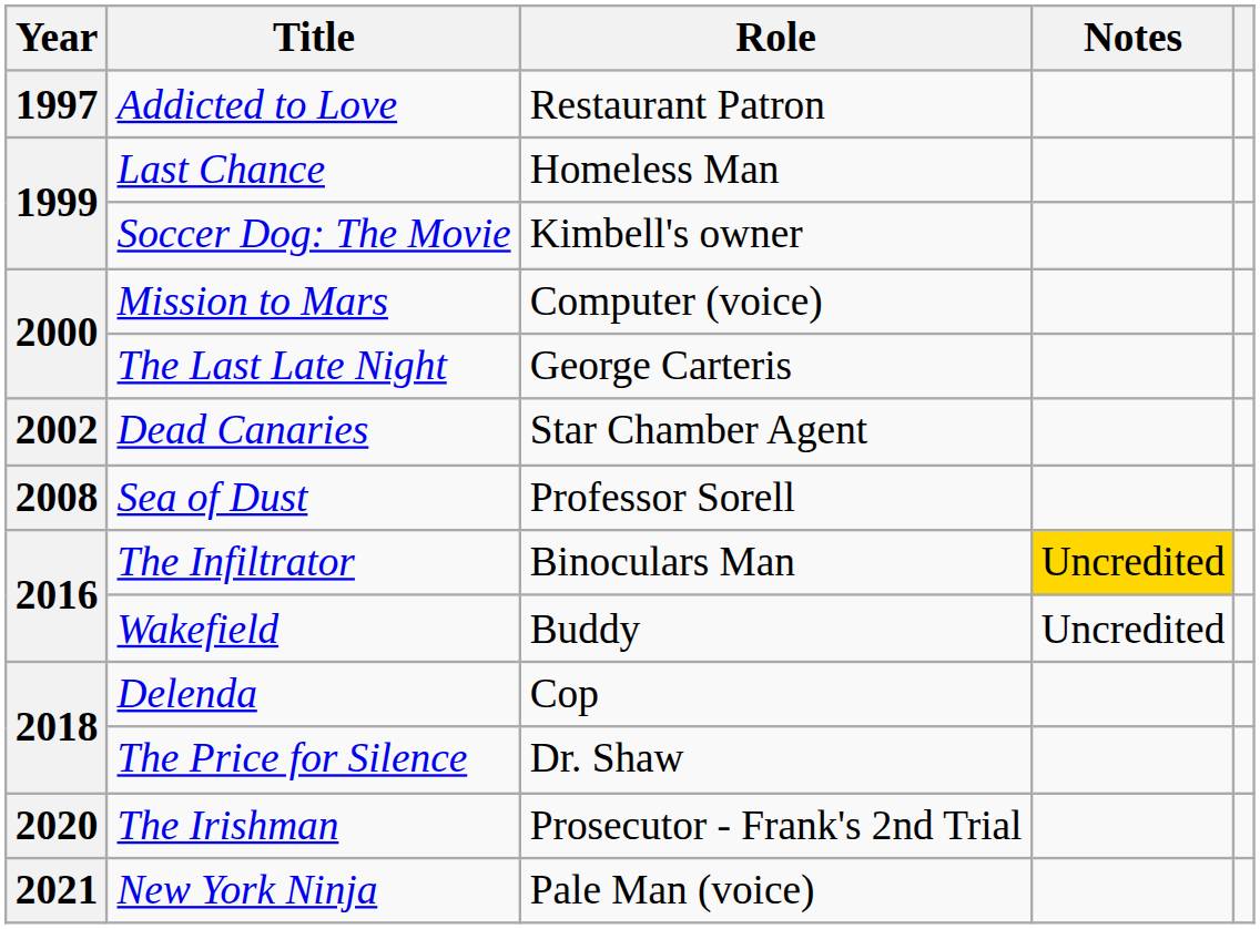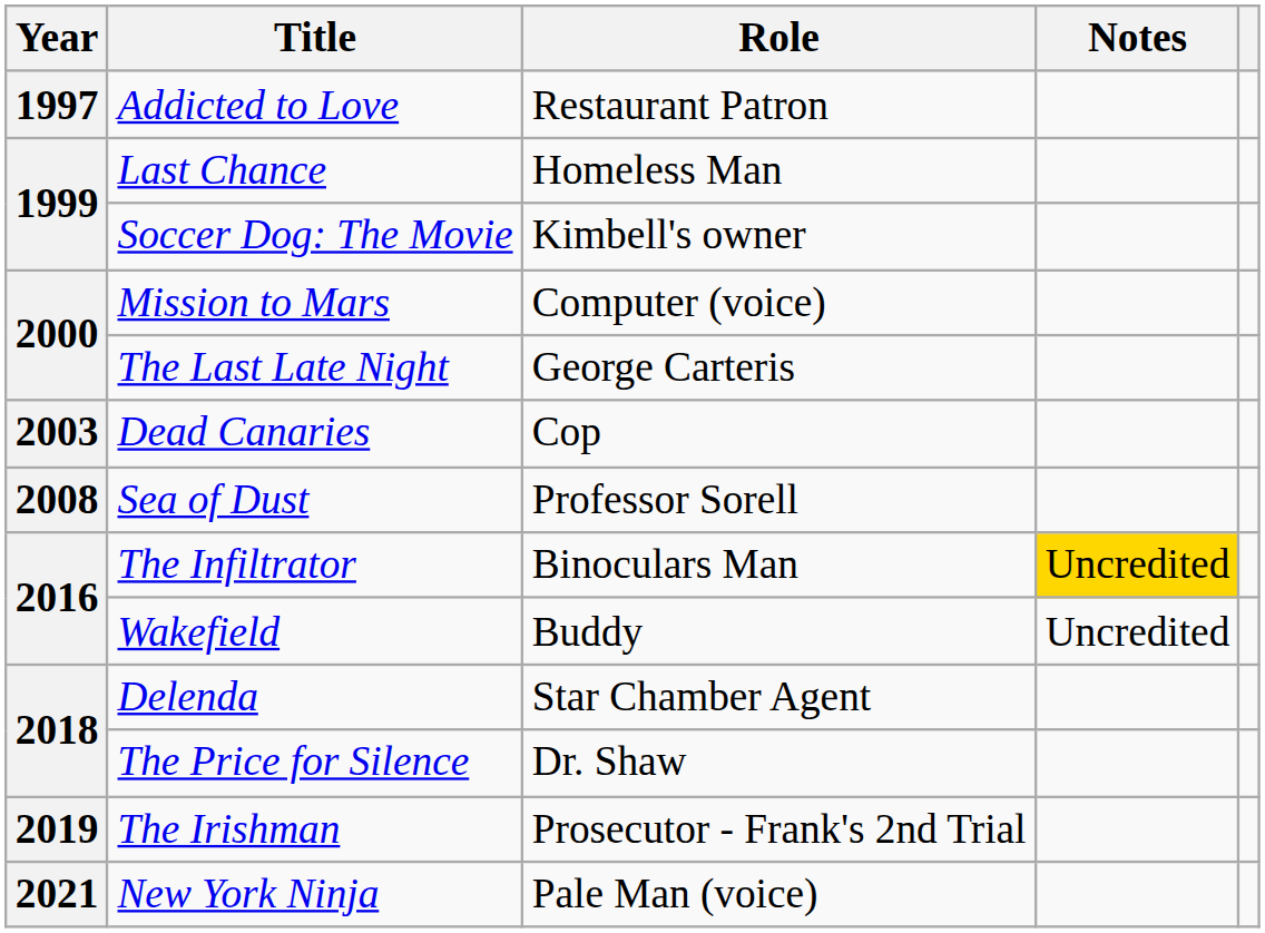Dead Canaries | Year: 2002 -> 2003
Dead Canaries | Role: Star Chamber Agent -> Cop
Delenda | Role: Cop -> Star Chamber Agent
The Irishman | Year: 2020 -> 2019
